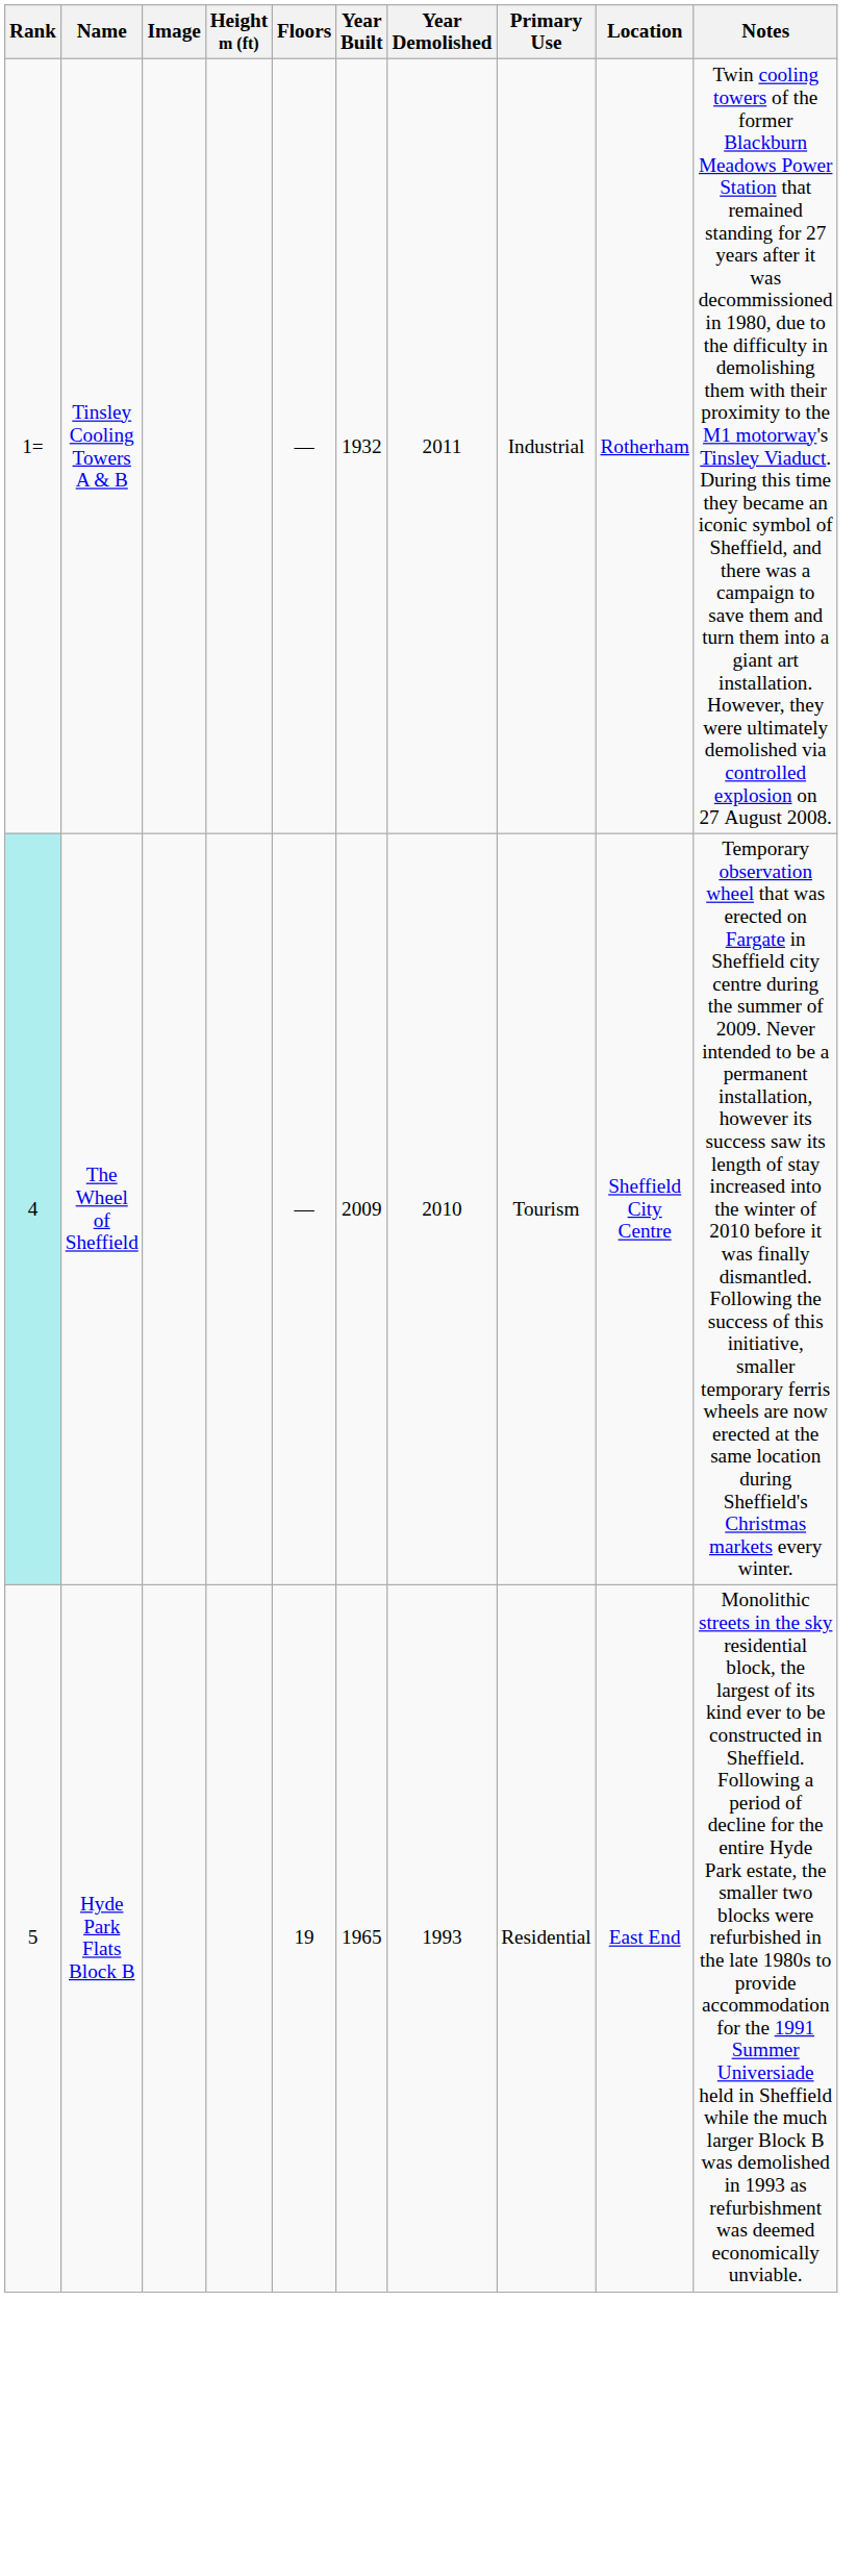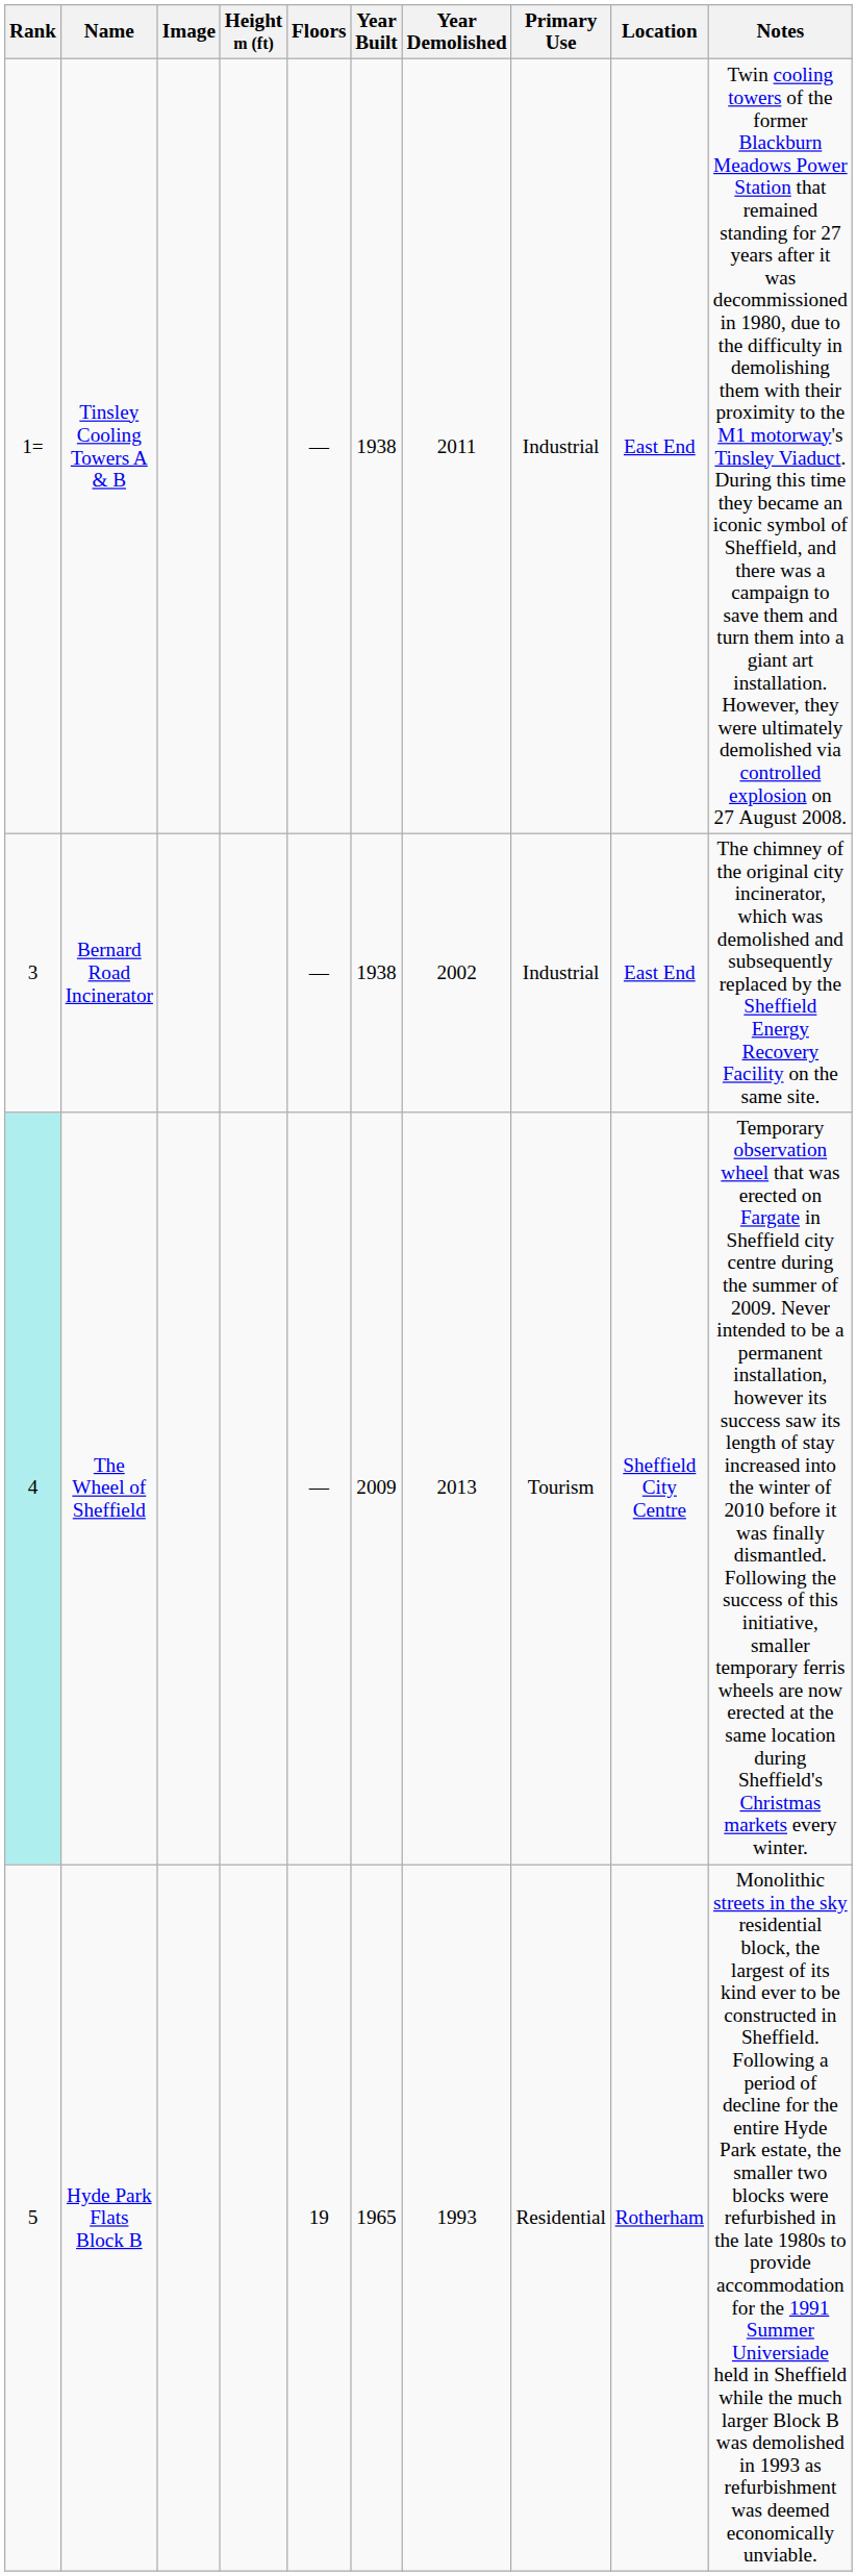Tinsley Cooling Towers A & B | Year Built: 1932 -> 1938
Tinsley Cooling Towers A & B | Location: Rotherham -> East End
+ row: 3 | Bernard Road Incinerator | — | 1938 | 2002 | Industrial | East End | The chimney of the original city incinerator, which was demolished and subsequently replaced by the Sheffield Energy Recovery Facility on the same site.
The Wheel of Sheffield | Year Demolished: 2010 -> 2013
Hyde Park Flats Block B | Location: East End -> Rotherham
